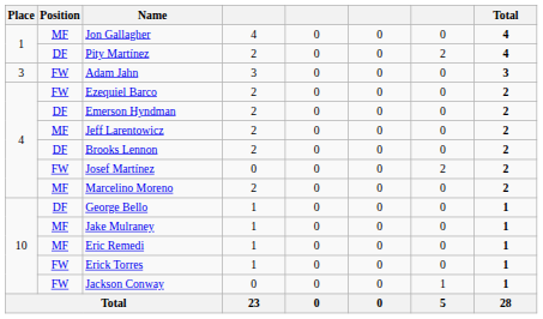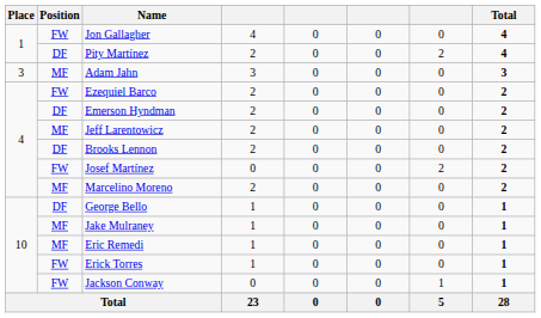Jon Gallagher | Position: MF -> FW
Adam Jahn | Position: FW -> MF
